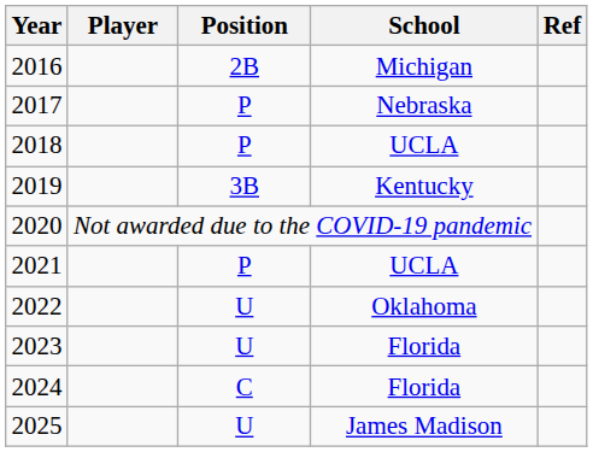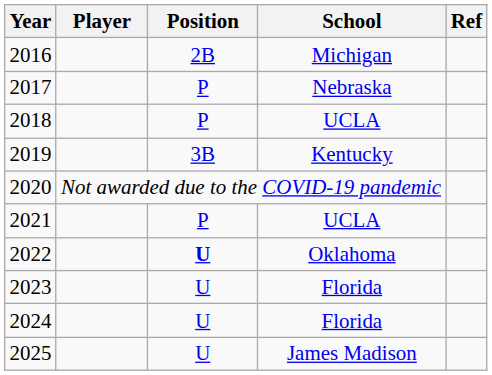2022 | Position: normal -> bold
2024 | Position: C -> U
